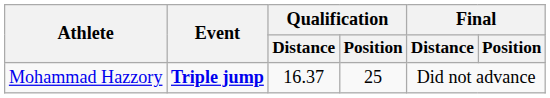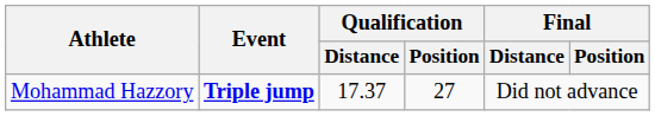Mohammad Hazzory | Qualification / Distance: 16.37 -> 17.37
Mohammad Hazzory | Qualification / Position: 25 -> 27
